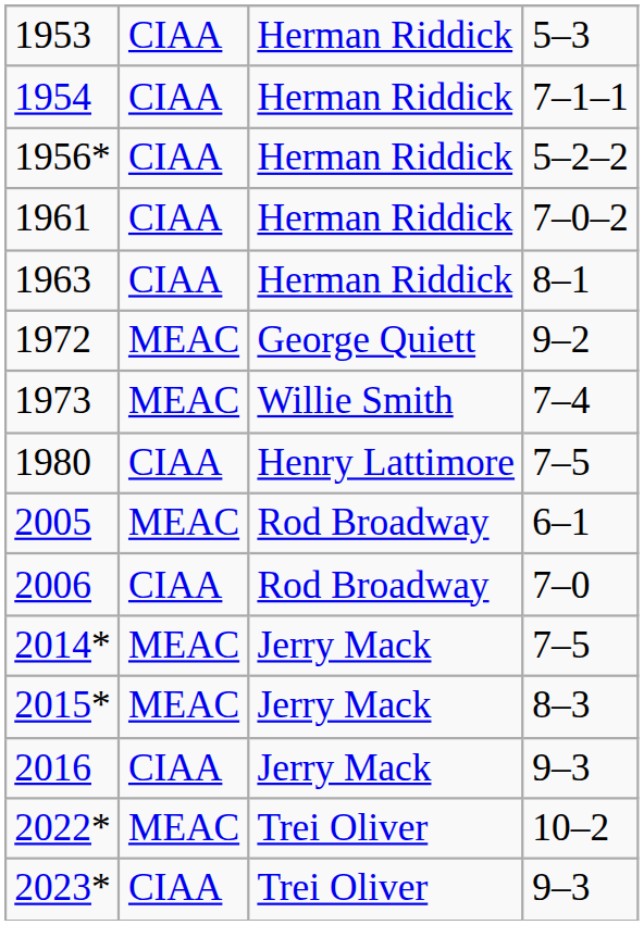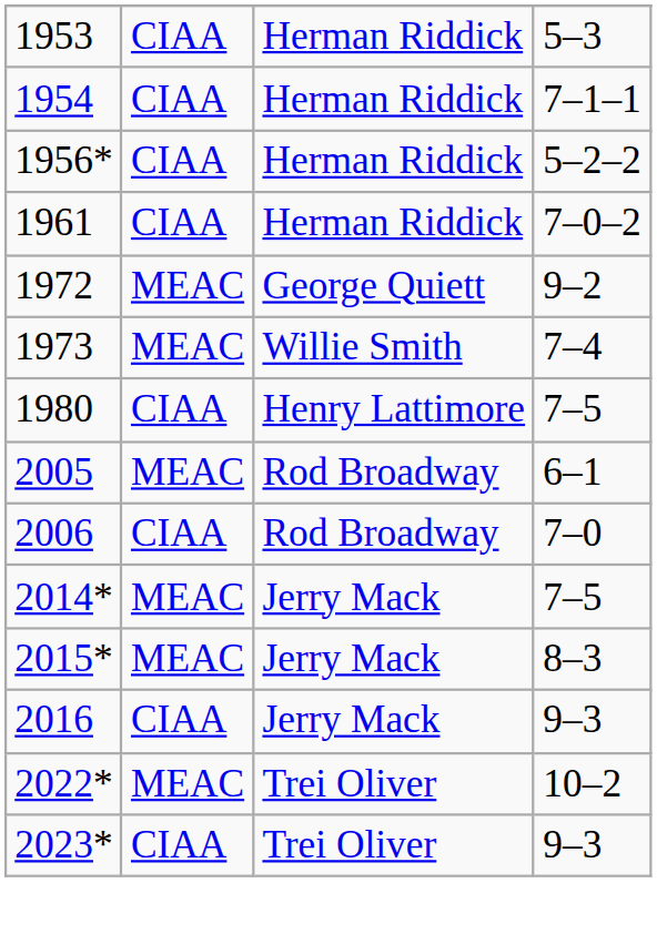- row: 1963 | CIAA | Herman Riddick | 8–1
